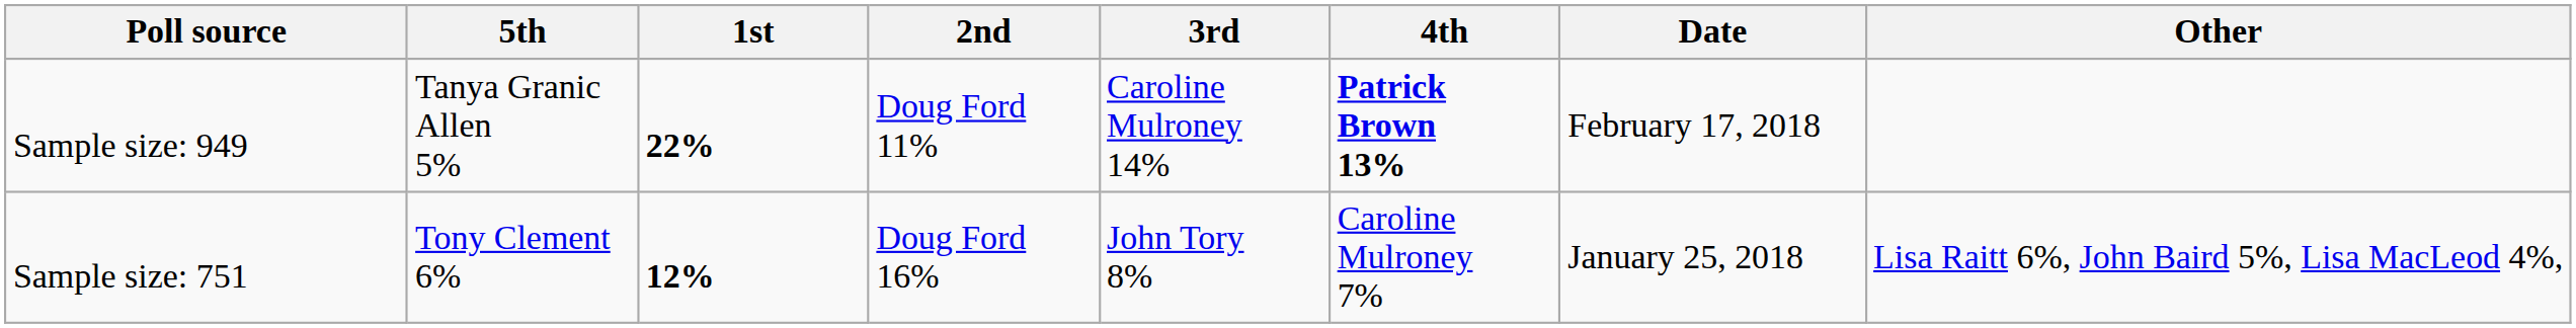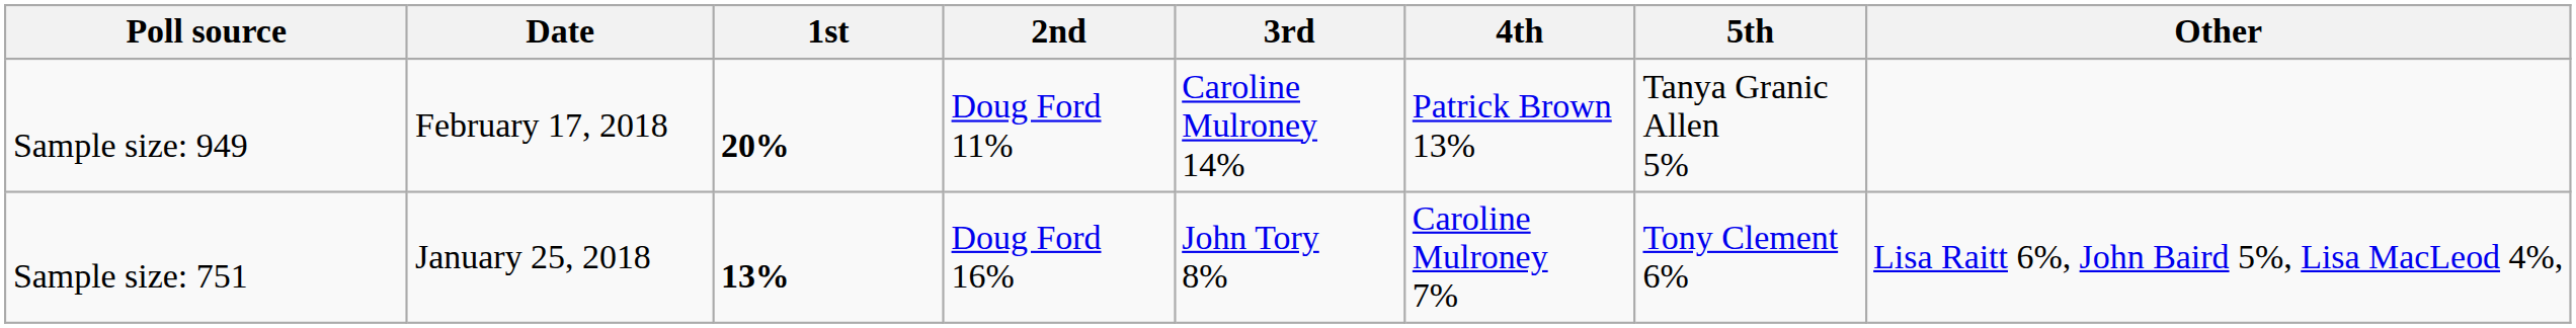columns swapped: Date <-> 5th
Sample size: 949 | 1st: 22% -> 20%
Sample size: 949 | 4th: bold -> normal
Sample size: 751 | 1st: 12% -> 13%
